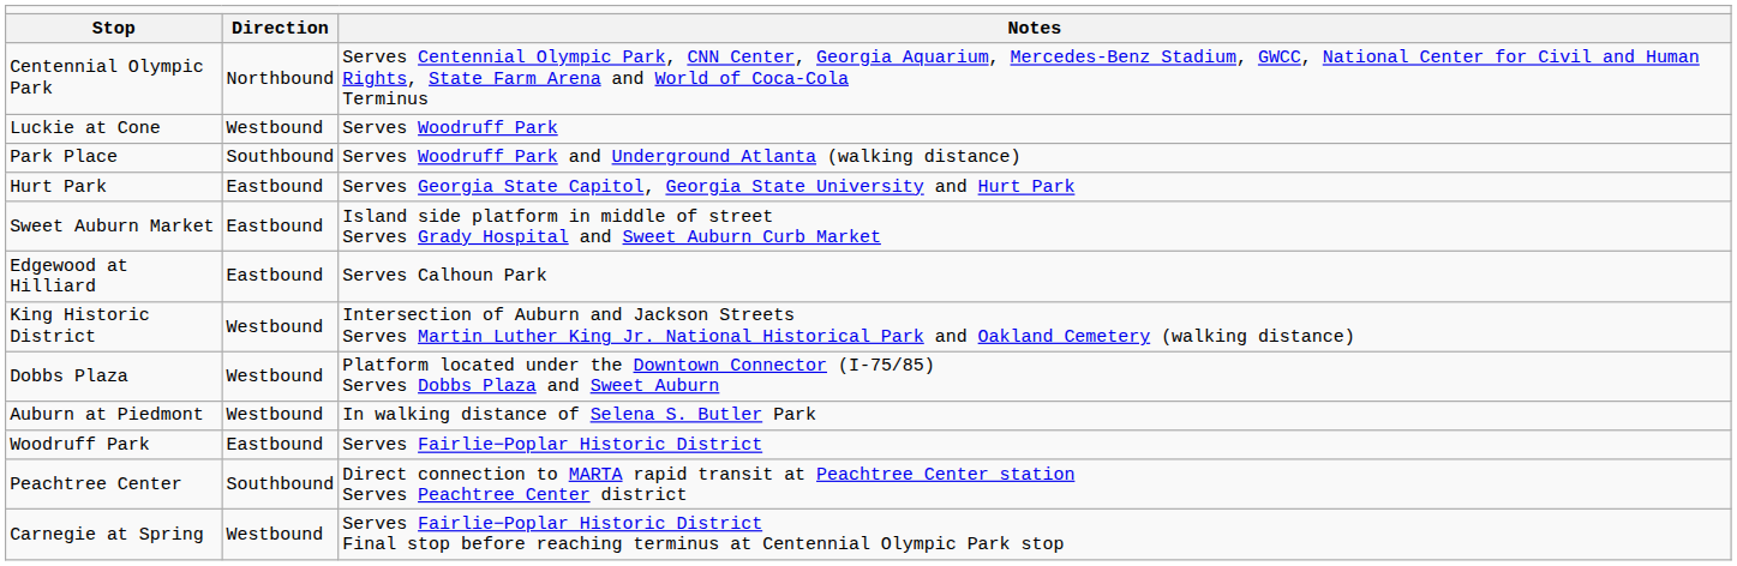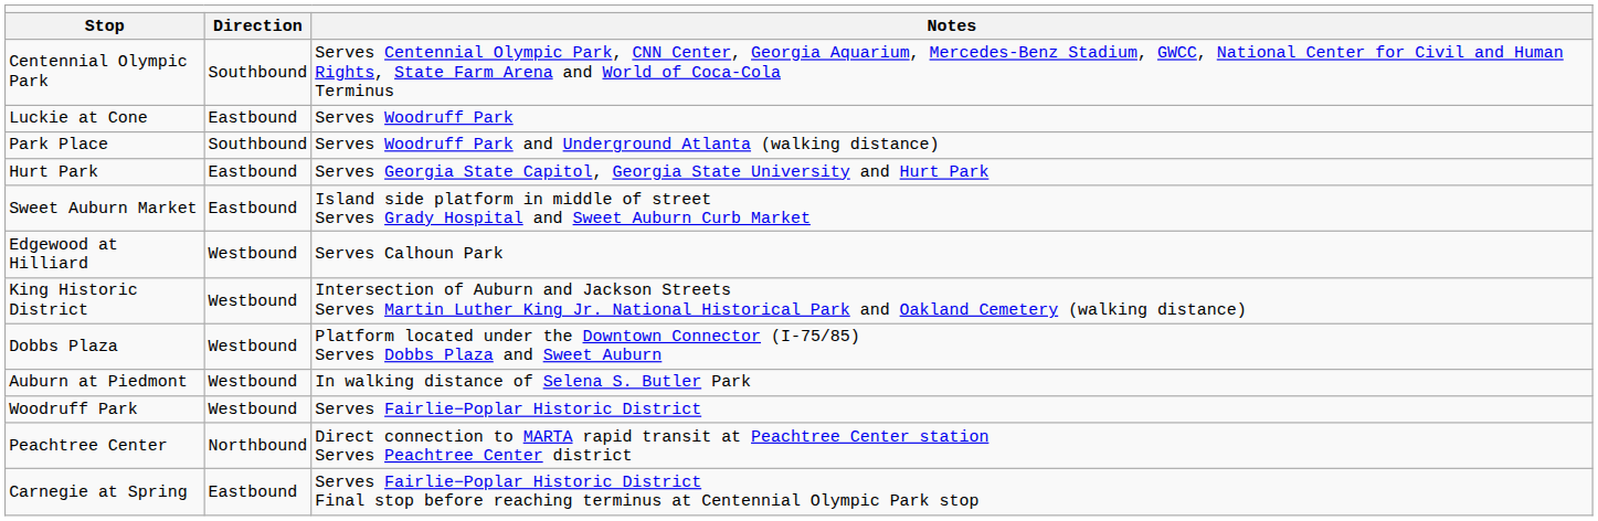Centennial Olympic Park | column 2: Northbound -> Southbound
Luckie at Cone | column 2: Westbound -> Eastbound
Edgewood at Hilliard | column 2: Eastbound -> Westbound
Woodruff Park | column 2: Eastbound -> Westbound
Peachtree Center | column 2: Southbound -> Northbound
Carnegie at Spring | column 2: Westbound -> Eastbound
